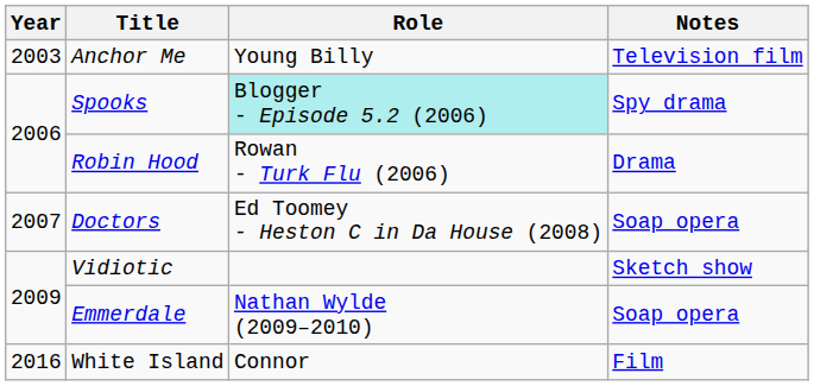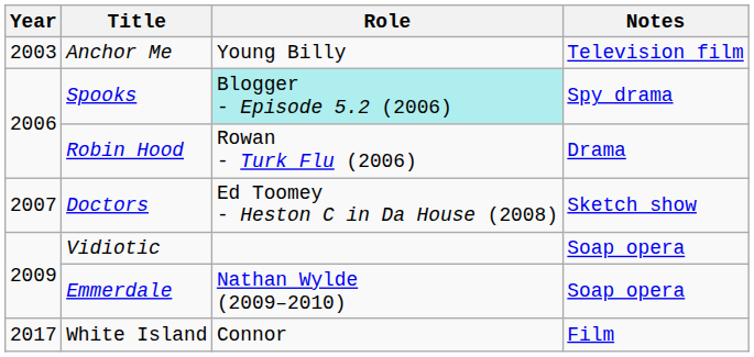Doctors | Notes: Soap opera -> Sketch show
Vidiotic | Notes: Sketch show -> Soap opera
White Island | Year: 2016 -> 2017
